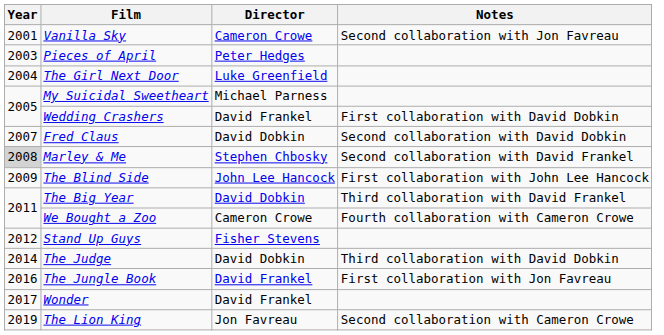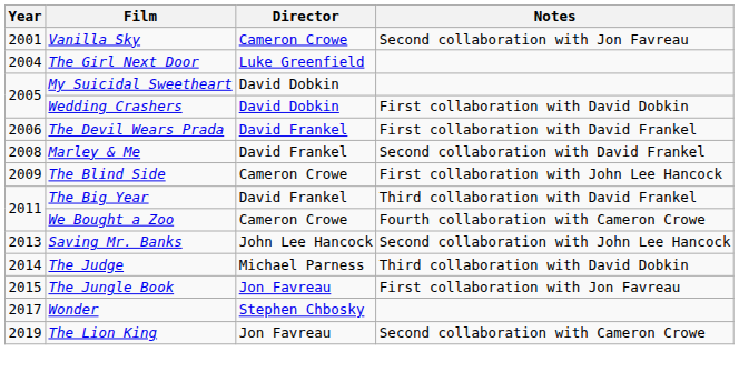- row: 2003 | Pieces of April | Peter Hedges
My Suicidal Sweetheart | Director: Michael Parness -> David Dobkin
Wedding Crashers | Director: David Frankel -> David Dobkin
+ row: 2006 | The Devil Wears Prada | David Frankel | First collaboration with David Frankel
- row: 2007 | Fred Claus | David Dobkin | Second collaboration with David Dobkin
Marley & Me | Year: lightgrey background -> no background
Marley & Me | Director: Stephen Chbosky -> David Frankel
The Blind Side | Director: John Lee Hancock -> Cameron Crowe
The Big Year | Director: David Dobkin -> David Frankel
- row: 2012 | Stand Up Guys | Fisher Stevens
+ row: 2013 | Saving Mr. Banks | John Lee Hancock | Second collaboration with John Lee Hancock
The Judge | Director: David Dobkin -> Michael Parness
The Jungle Book | Year: 2016 -> 2015
The Jungle Book | Director: David Frankel -> Jon Favreau
Wonder | Director: David Frankel -> Stephen Chbosky
